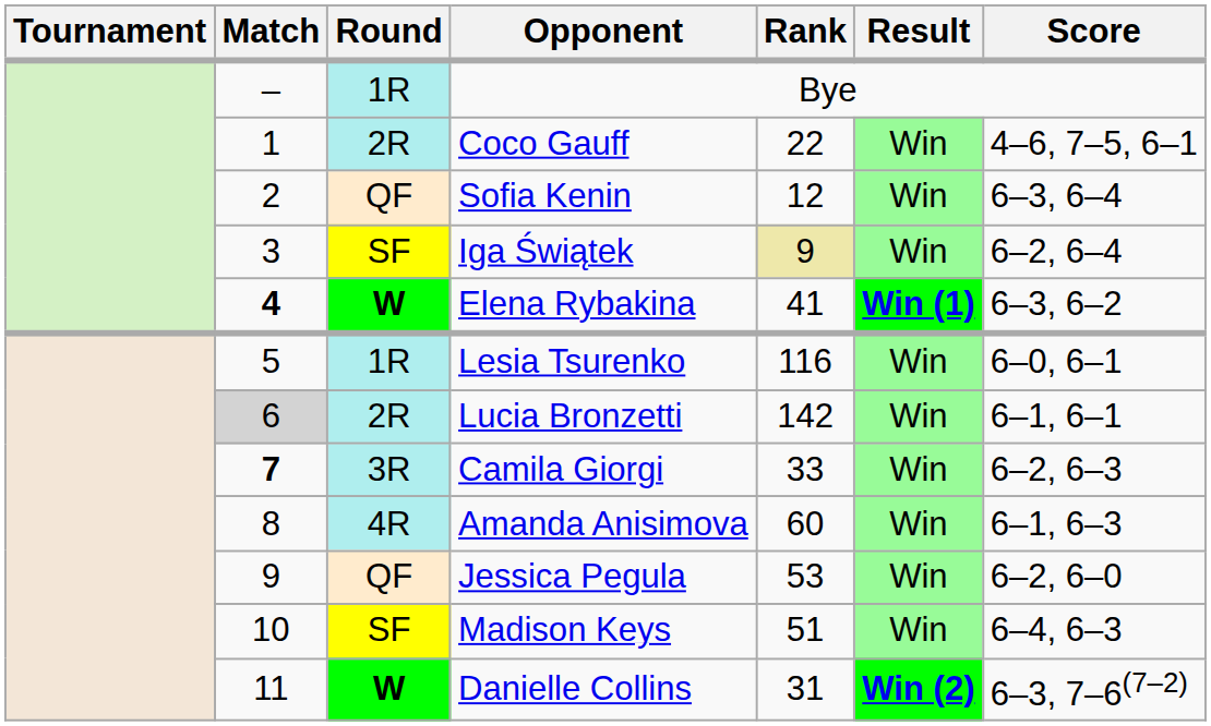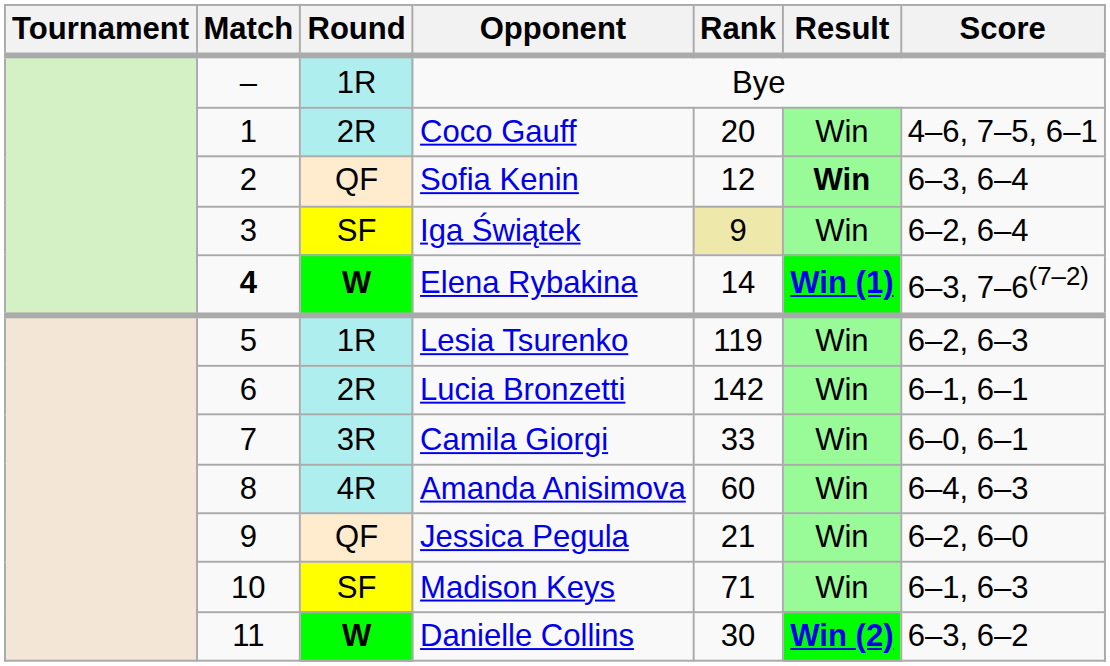Coco Gauff | Rank: 22 -> 20
Sofia Kenin | Result: normal -> bold
Elena Rybakina | Rank: 41 -> 14
Elena Rybakina | Score: 6–3, 6–2 -> 6–3, 7–6(7–2)
Lesia Tsurenko | Rank: 116 -> 119
Lesia Tsurenko | Score: 6–0, 6–1 -> 6–2, 6–3
Lucia Bronzetti | Match: lightgrey background -> no background
Camila Giorgi | Match: bold -> normal
Camila Giorgi | Score: 6–2, 6–3 -> 6–0, 6–1
Amanda Anisimova | Score: 6–1, 6–3 -> 6–4, 6–3
Jessica Pegula | Rank: 53 -> 21
Madison Keys | Rank: 51 -> 71
Madison Keys | Score: 6–4, 6–3 -> 6–1, 6–3
Danielle Collins | Rank: 31 -> 30
Danielle Collins | Score: 6–3, 7–6(7–2) -> 6–3, 6–2
